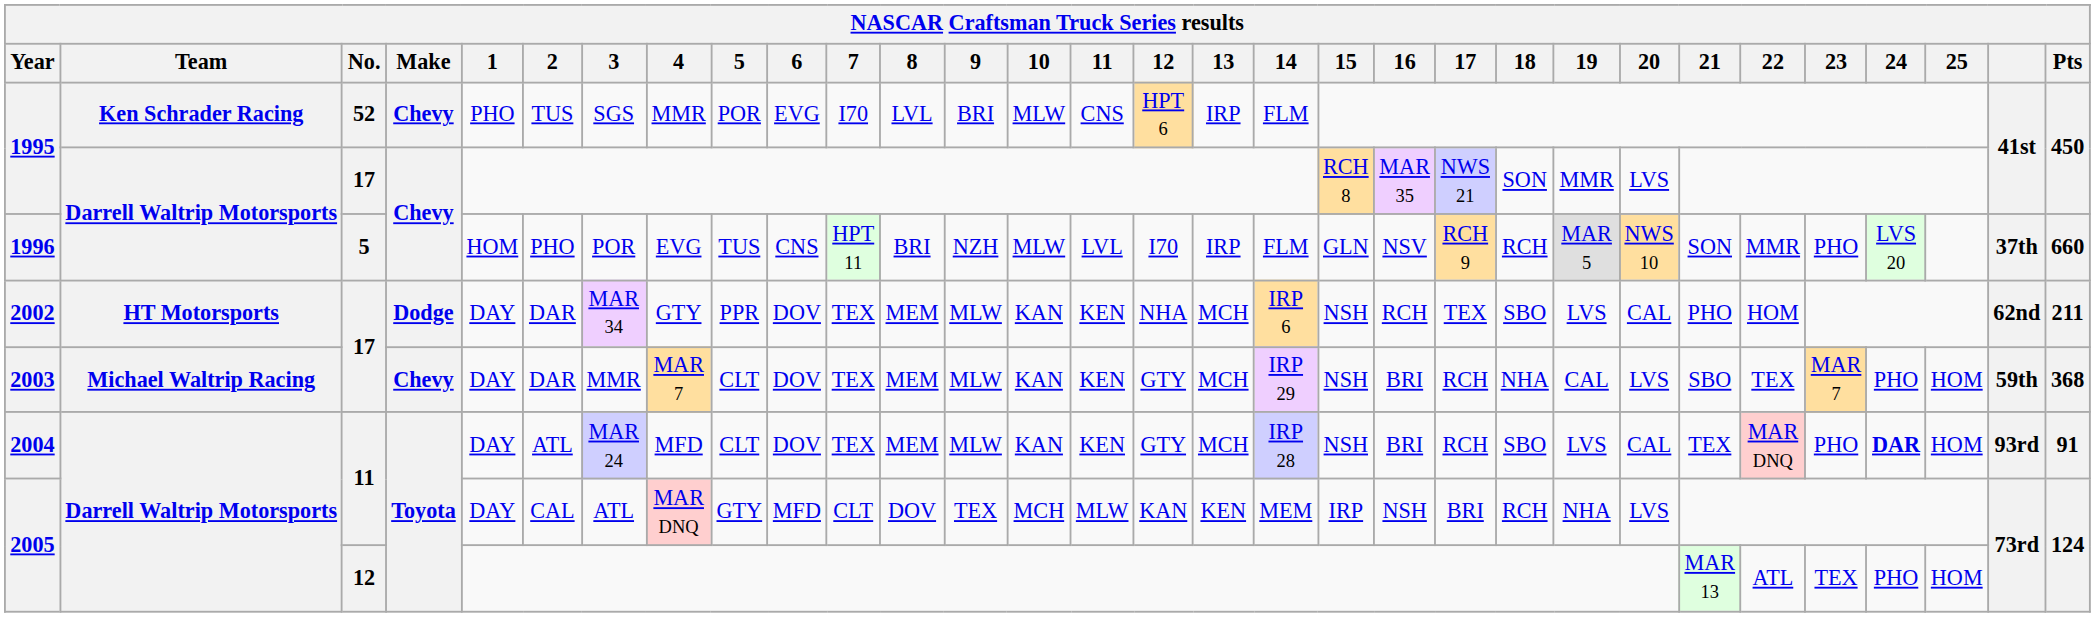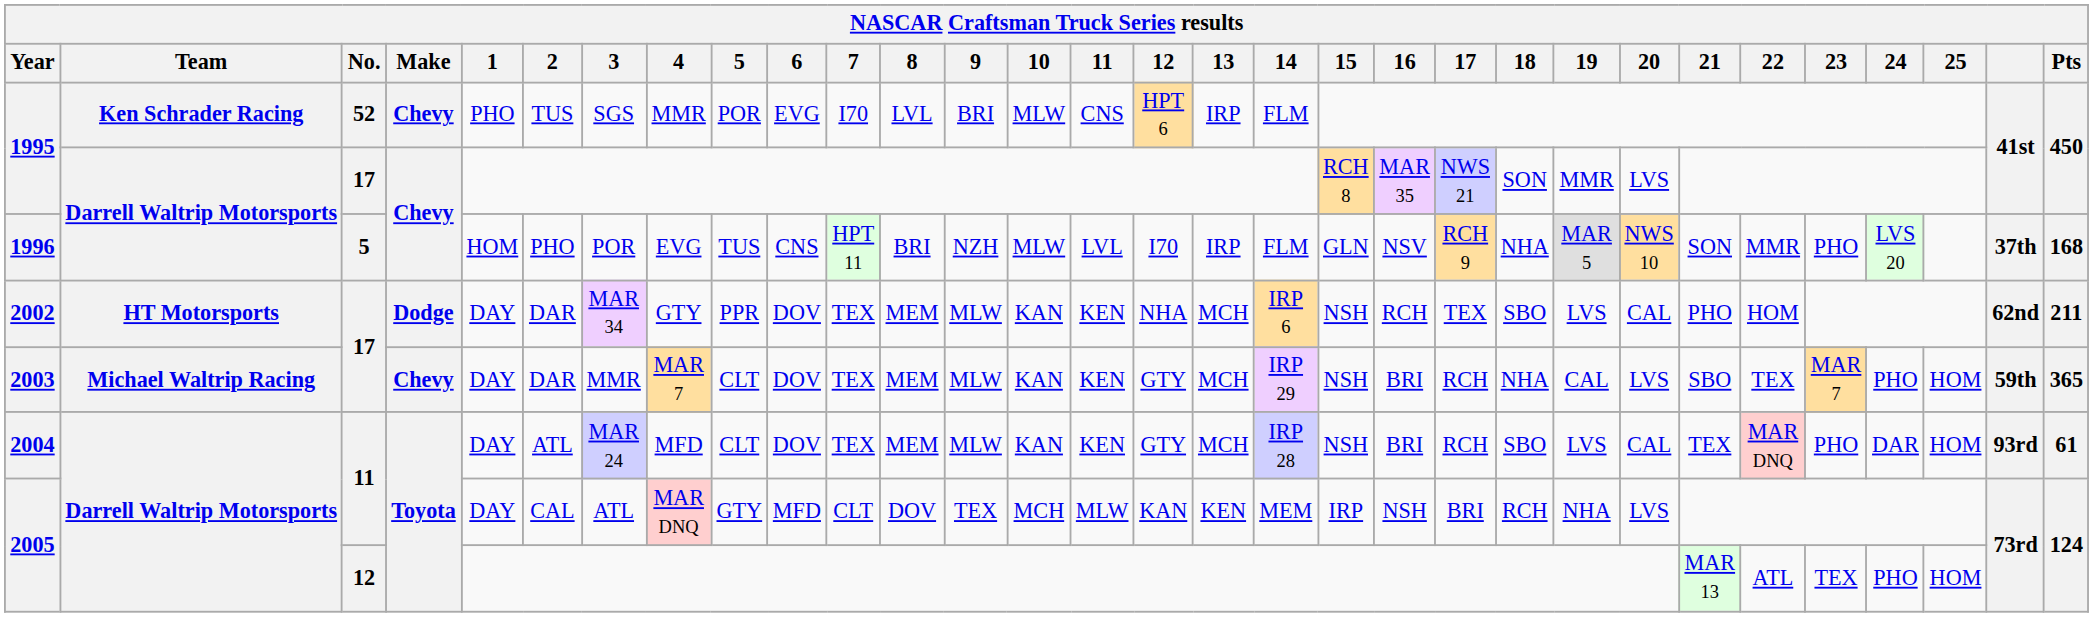1996 | 18: RCH -> NHA
1996 | Pts: 660 -> 168
2003 | Pts: 368 -> 365
2004 | 24: bold -> normal
2004 | Pts: 91 -> 61
